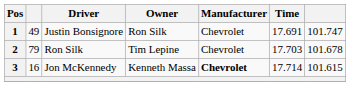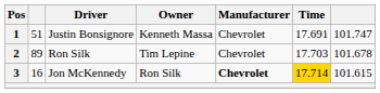1 | column 2: 49 -> 51
1 | Owner: Ron Silk -> Kenneth Massa
2 | column 2: 79 -> 89
3 | Owner: Kenneth Massa -> Ron Silk
3 | Time: no background -> gold background
